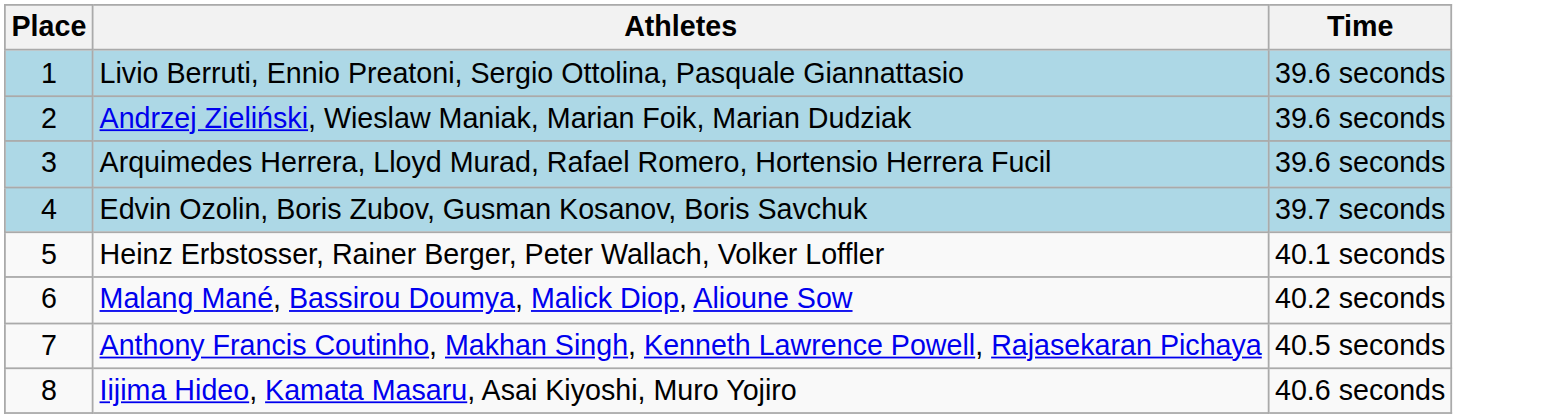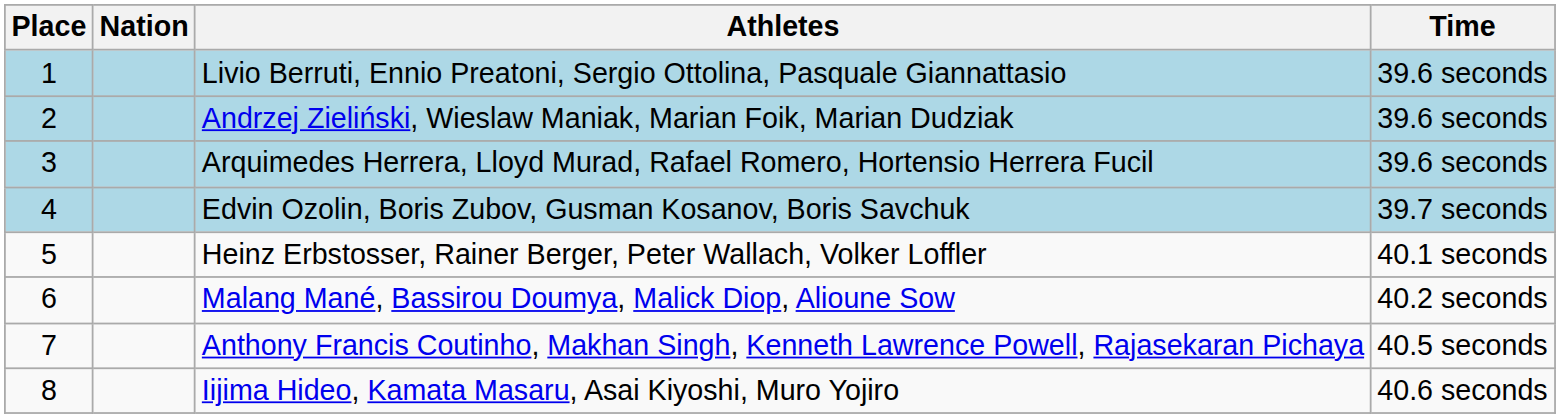+ column: Nation
